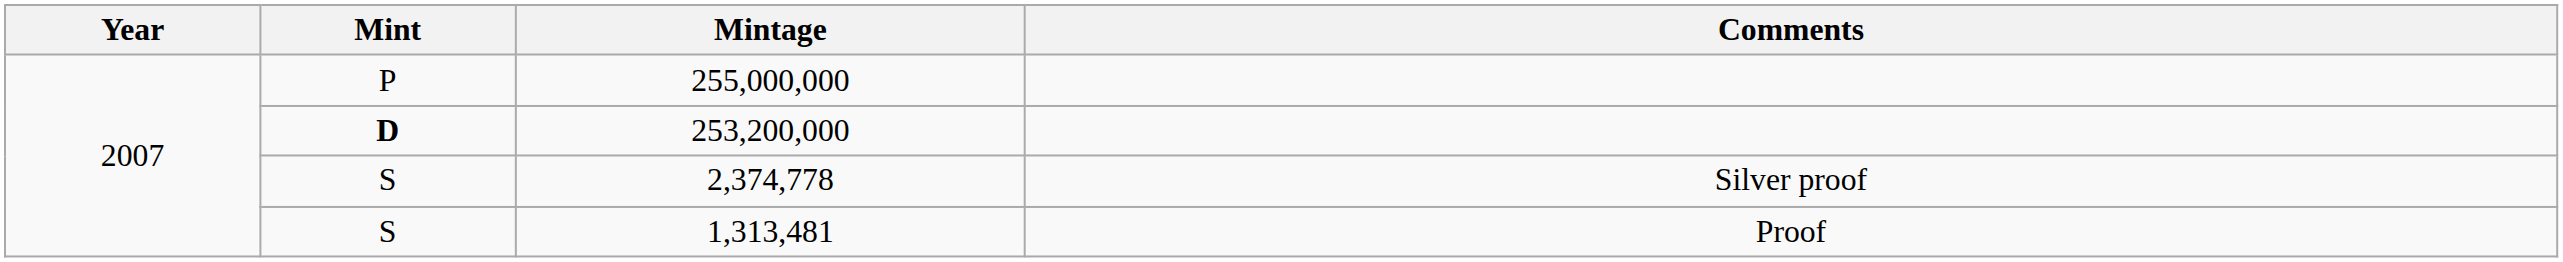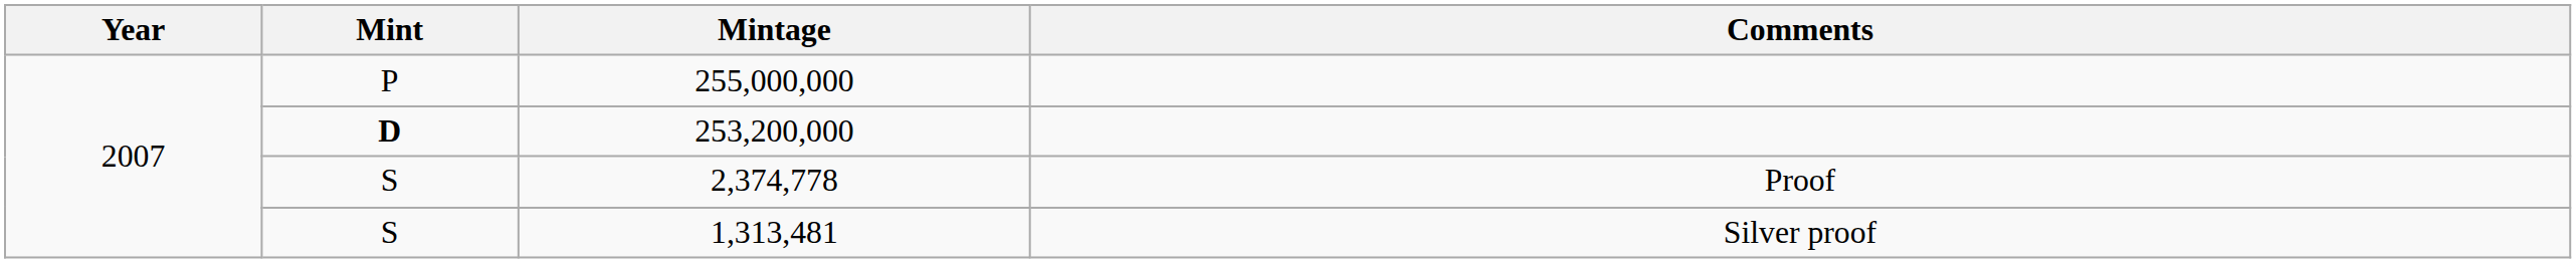2,374,778 | Comments: Silver proof -> Proof
1,313,481 | Comments: Proof -> Silver proof
